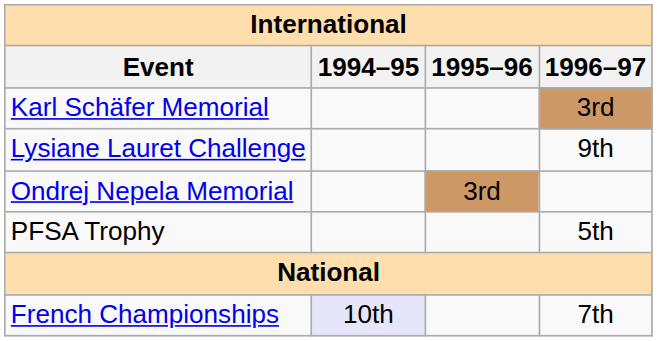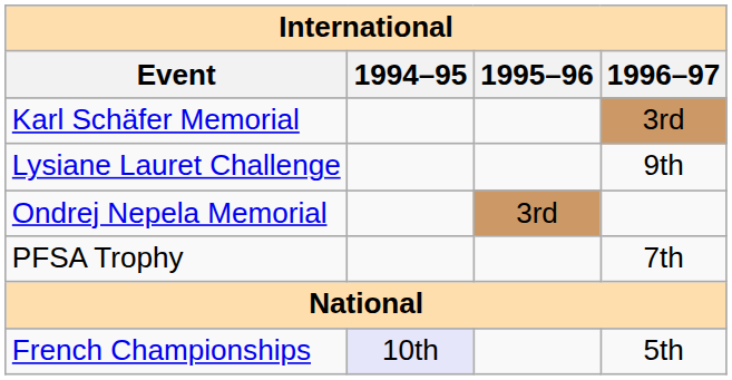PFSA Trophy | 1996–97: 5th -> 7th
French Championships | 1996–97: 7th -> 5th
